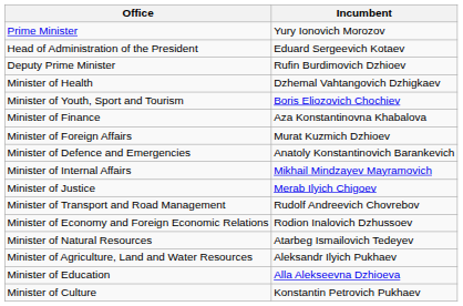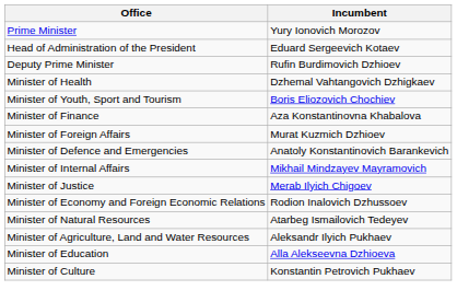- row: Minister of Transport and Road Management | Rudolf Andreevich Chovrebov
